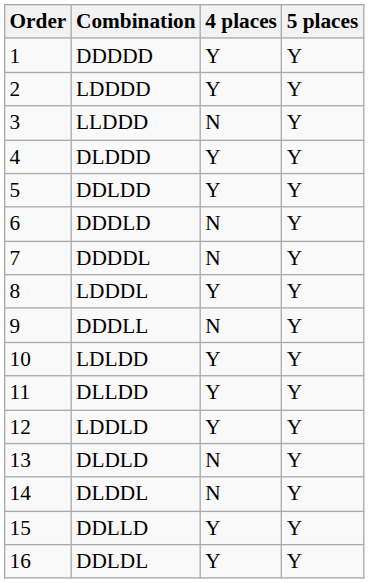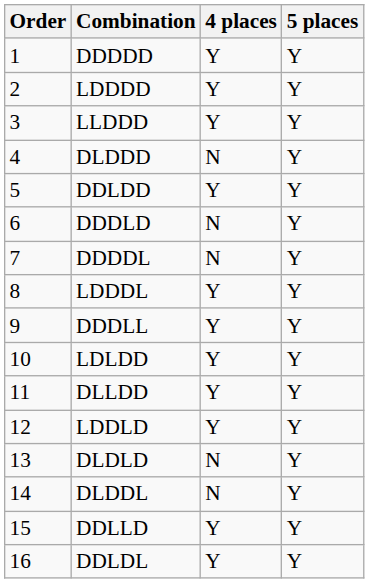LLDDD | 4 places: N -> Y
DLDDD | 4 places: Y -> N
DDDLL | 4 places: N -> Y
